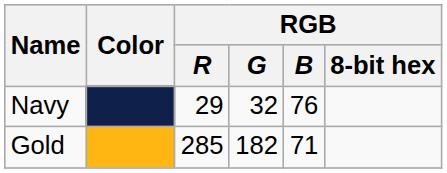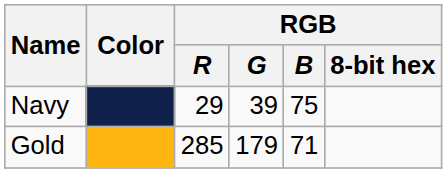Navy | RGB / G: 32 -> 39
Navy | RGB / B: 76 -> 75
Gold | RGB / G: 182 -> 179
